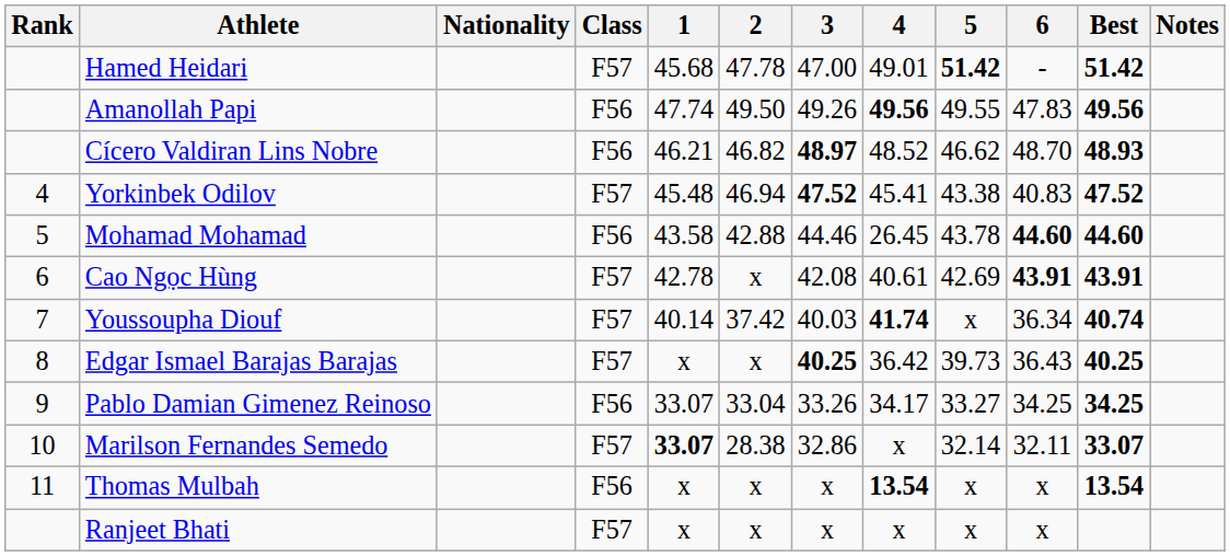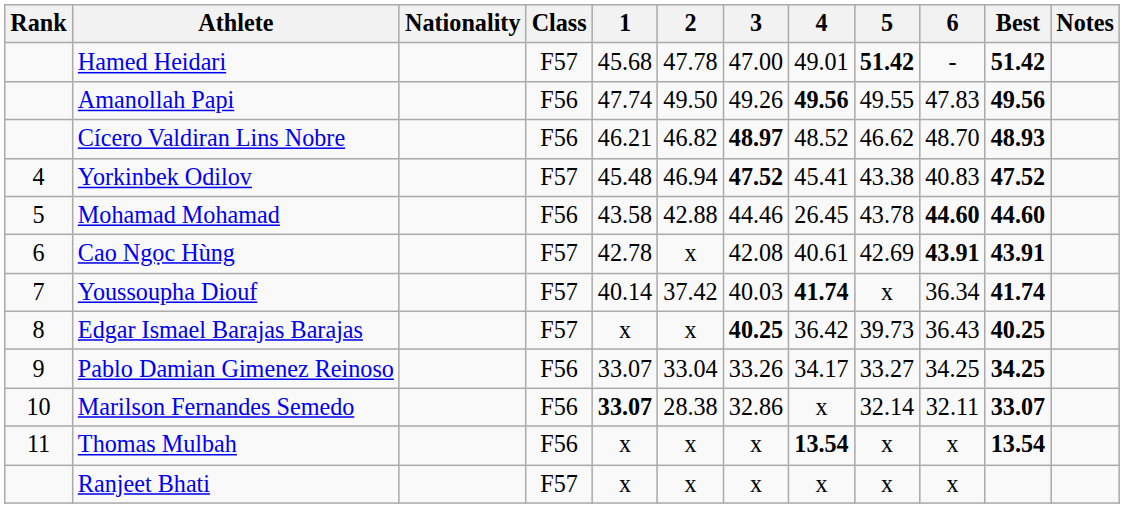Youssoupha Diouf | Best: 40.74 -> 41.74
Marilson Fernandes Semedo | Class: F57 -> F56
